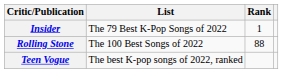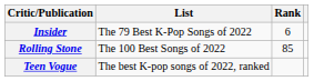Insider | Rank: 1 -> 6
Rolling Stone | Rank: 88 -> 85
